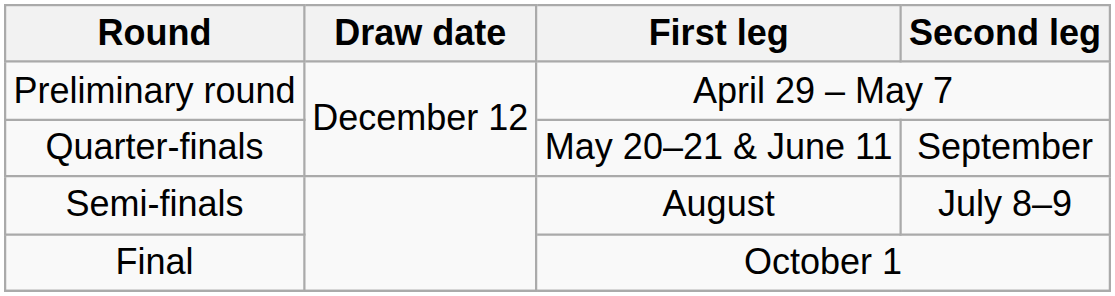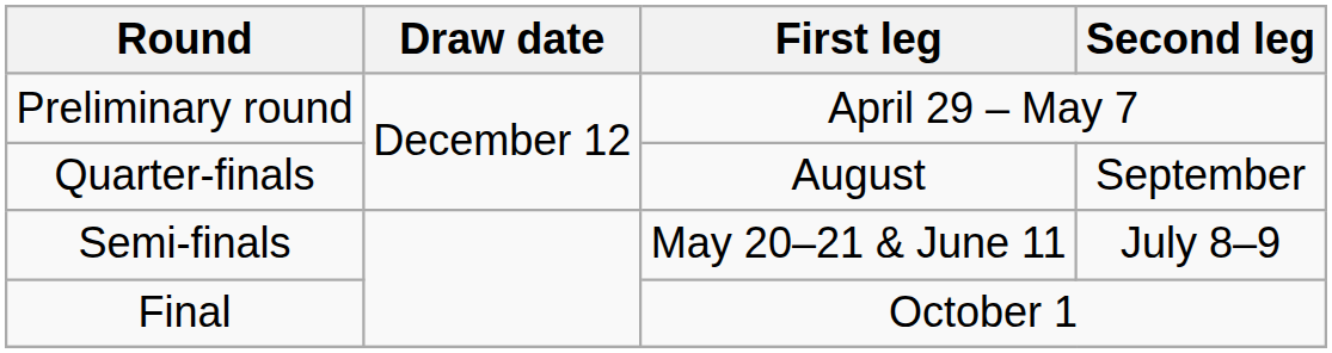Quarter-finals | First leg: May 20–21 & June 11 -> August
Semi-finals | First leg: August -> May 20–21 & June 11
